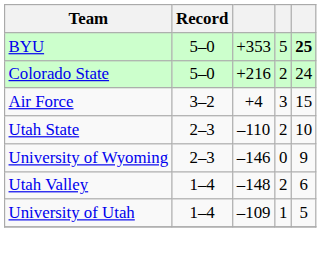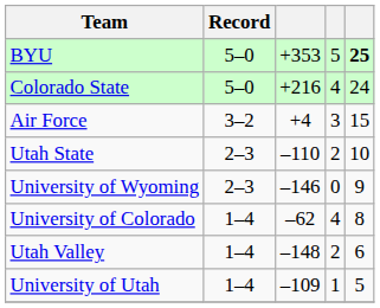Colorado State | column 4: 2 -> 4
+ row: University of Colorado | 1–4 | –62 | 4 | 8
